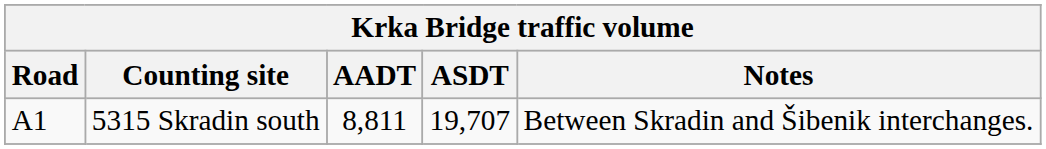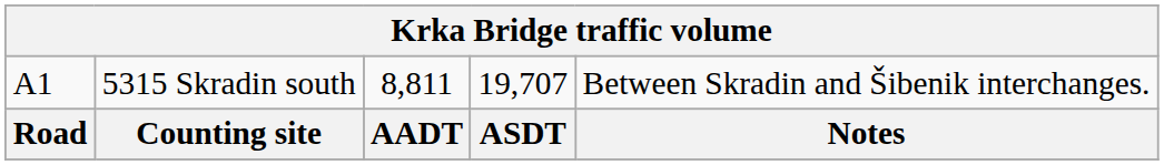rows swapped: Road <-> A1
